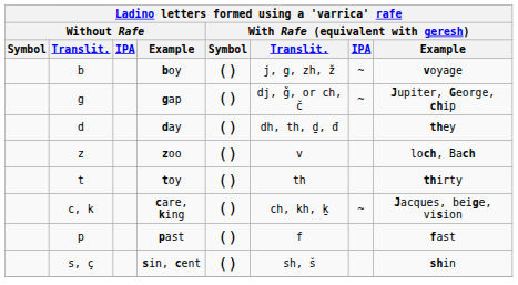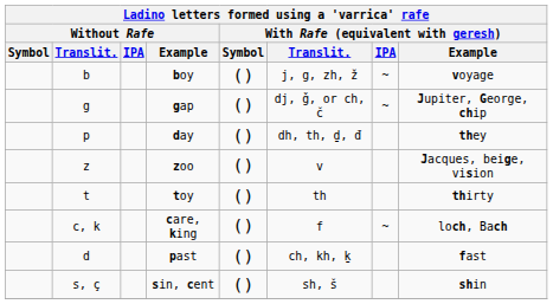day | Without Rafe / Translit.: d -> p
zoo | With Rafe (equivalent with geresh) / Example: loch, Bach -> Jacques, beige, vision
care, king | With Rafe (equivalent with geresh) / Translit.: ch, kh, ḵ -> f
care, king | With Rafe (equivalent with geresh) / Example: Jacques, beige, vision -> loch, Bach
past | Without Rafe / Translit.: p -> d
past | With Rafe (equivalent with geresh) / Translit.: f -> ch, kh, ḵ
